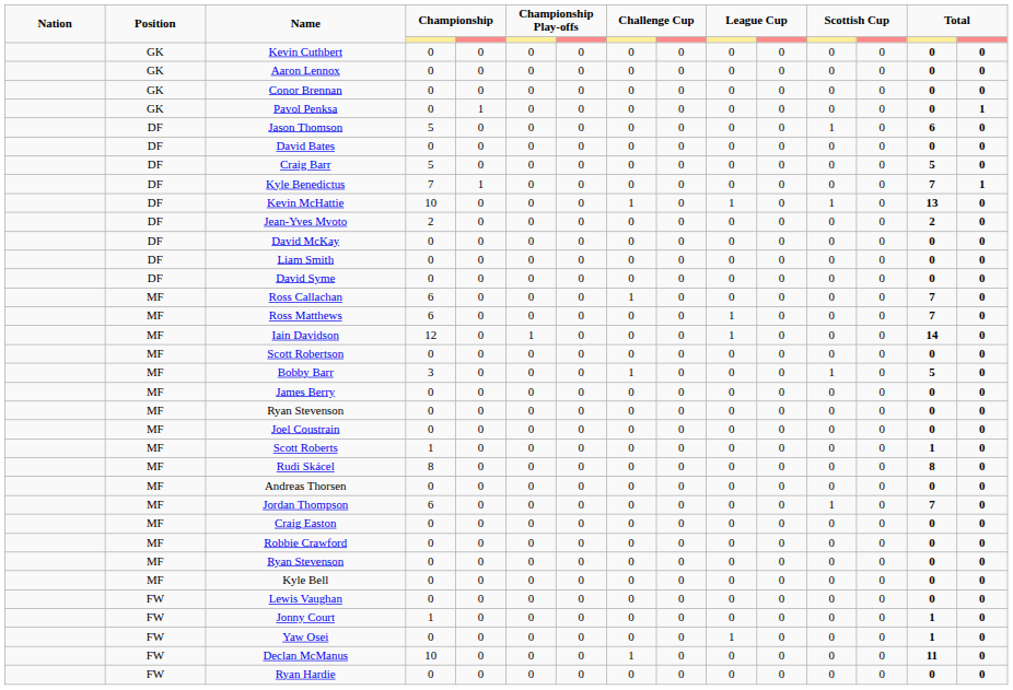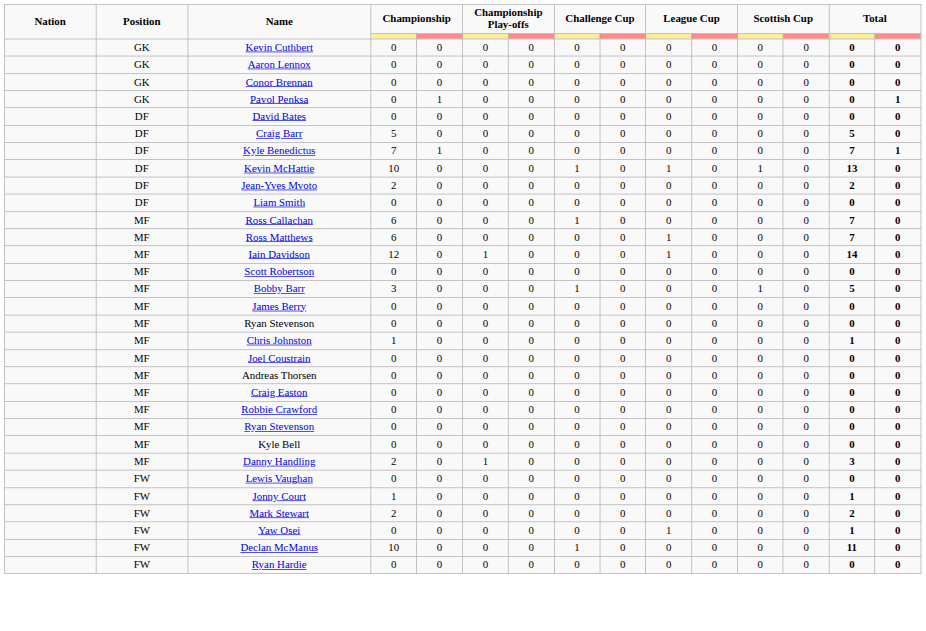- row: DF | Jason Thomson | 5 | 0 | 0 | 0 | 0 | 0 | 0 | 0 | 1 | 0 | 6 | 0
- row: DF | David McKay | 0 | 0 | 0 | 0 | 0 | 0 | 0 | 0 | 0 | 0 | 0 | 0
- row: DF | David Syme | 0 | 0 | 0 | 0 | 0 | 0 | 0 | 0 | 0 | 0 | 0 | 0
+ row: MF | Chris Johnston | 1 | 0 | 0 | 0 | 0 | 0 | 0 | 0 | 0 | 0 | 1 | 0
- row: MF | Scott Roberts | 1 | 0 | 0 | 0 | 0 | 0 | 0 | 0 | 0 | 0 | 1 | 0
- row: MF | Rudi Skácel | 8 | 0 | 0 | 0 | 0 | 0 | 0 | 0 | 0 | 0 | 8 | 0
- row: MF | Jordan Thompson | 6 | 0 | 0 | 0 | 0 | 0 | 0 | 0 | 1 | 0 | 7 | 0
+ row: MF | Danny Handling | 2 | 0 | 1 | 0 | 0 | 0 | 0 | 0 | 0 | 0 | 3 | 0
+ row: FW | Mark Stewart | 2 | 0 | 0 | 0 | 0 | 0 | 0 | 0 | 0 | 0 | 2 | 0
